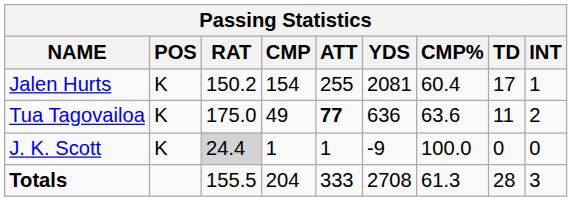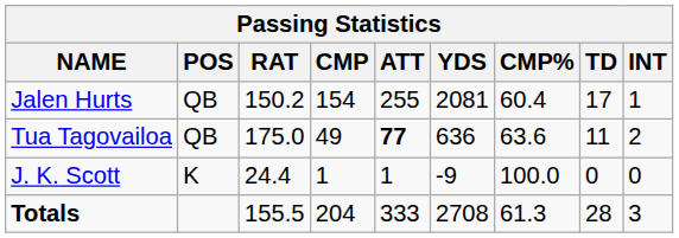Jalen Hurts | POS: K -> QB
Tua Tagovailoa | POS: K -> QB
J. K. Scott | RAT: lightgrey background -> no background
